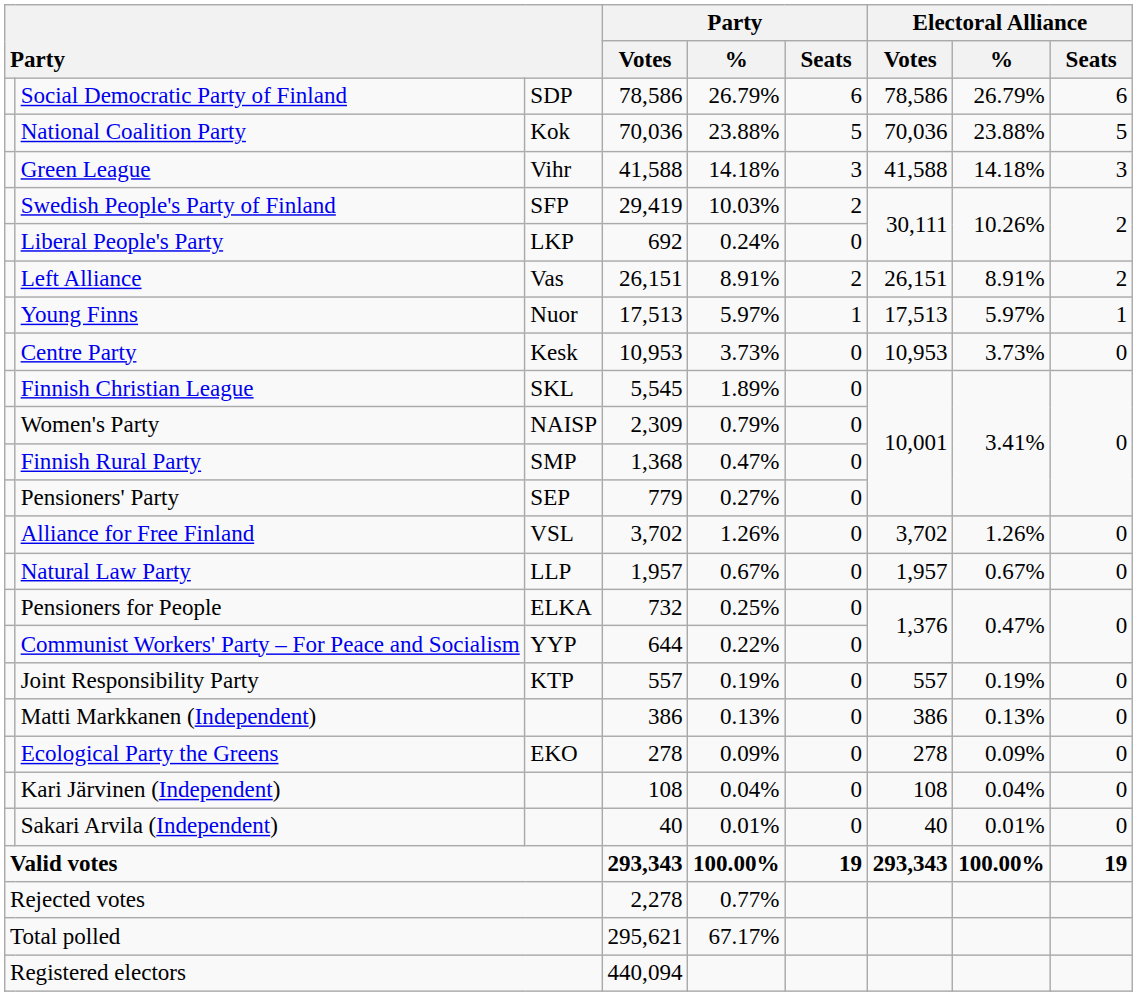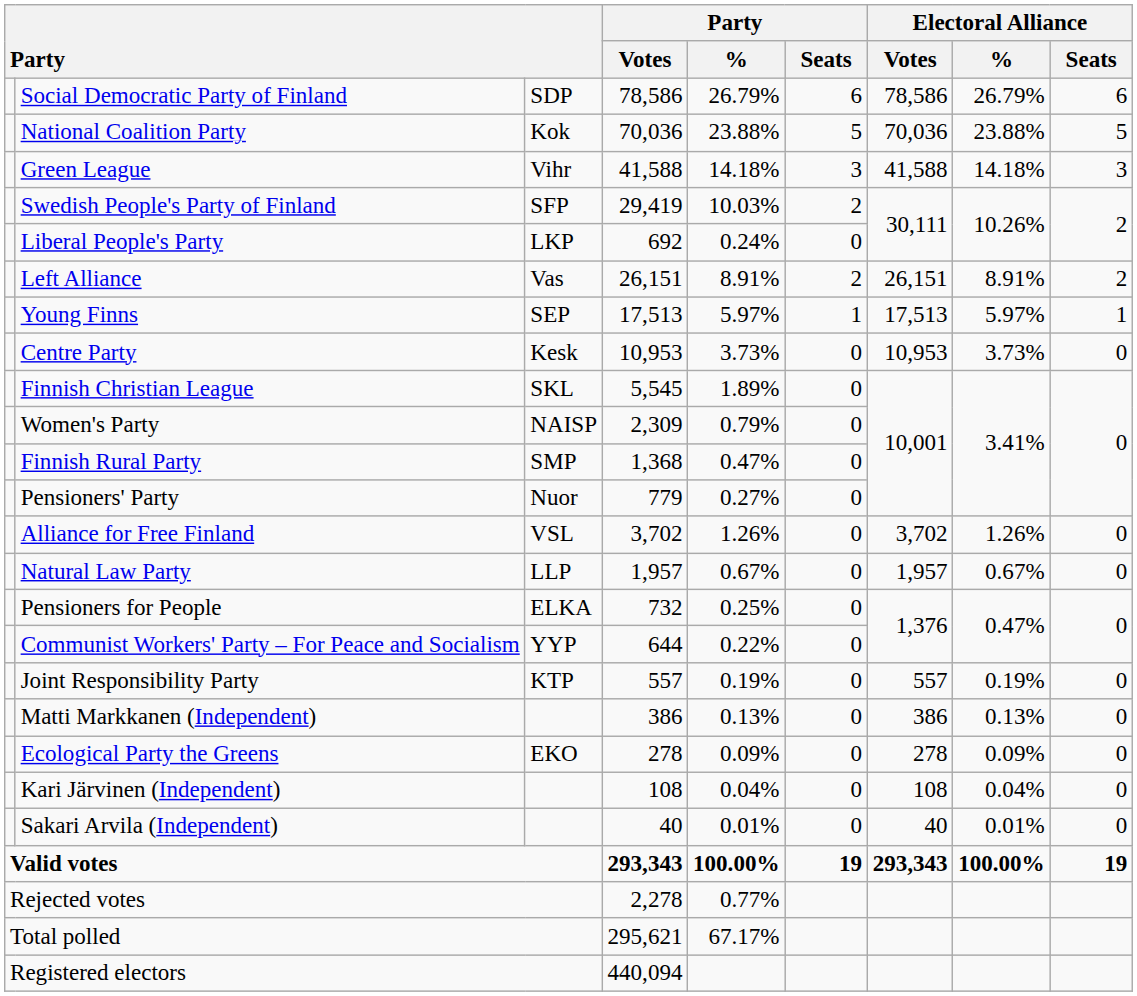Young Finns | column 3: Nuor -> SEP
Pensioners' Party | column 3: SEP -> Nuor
